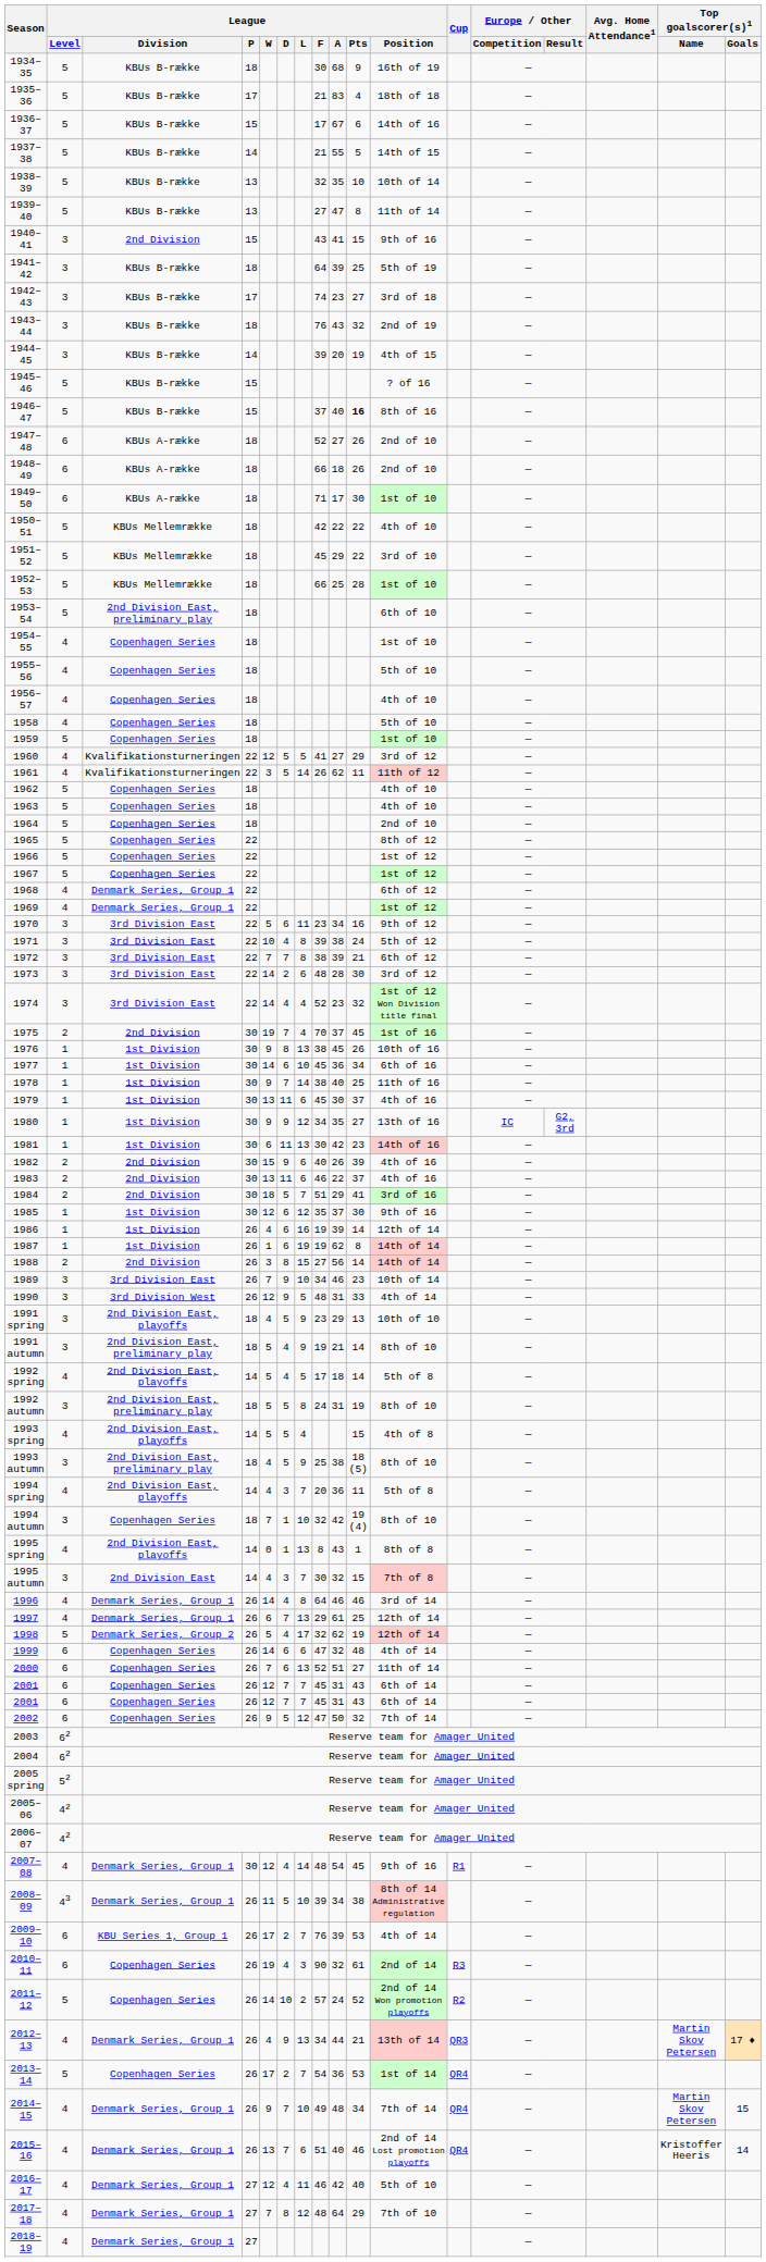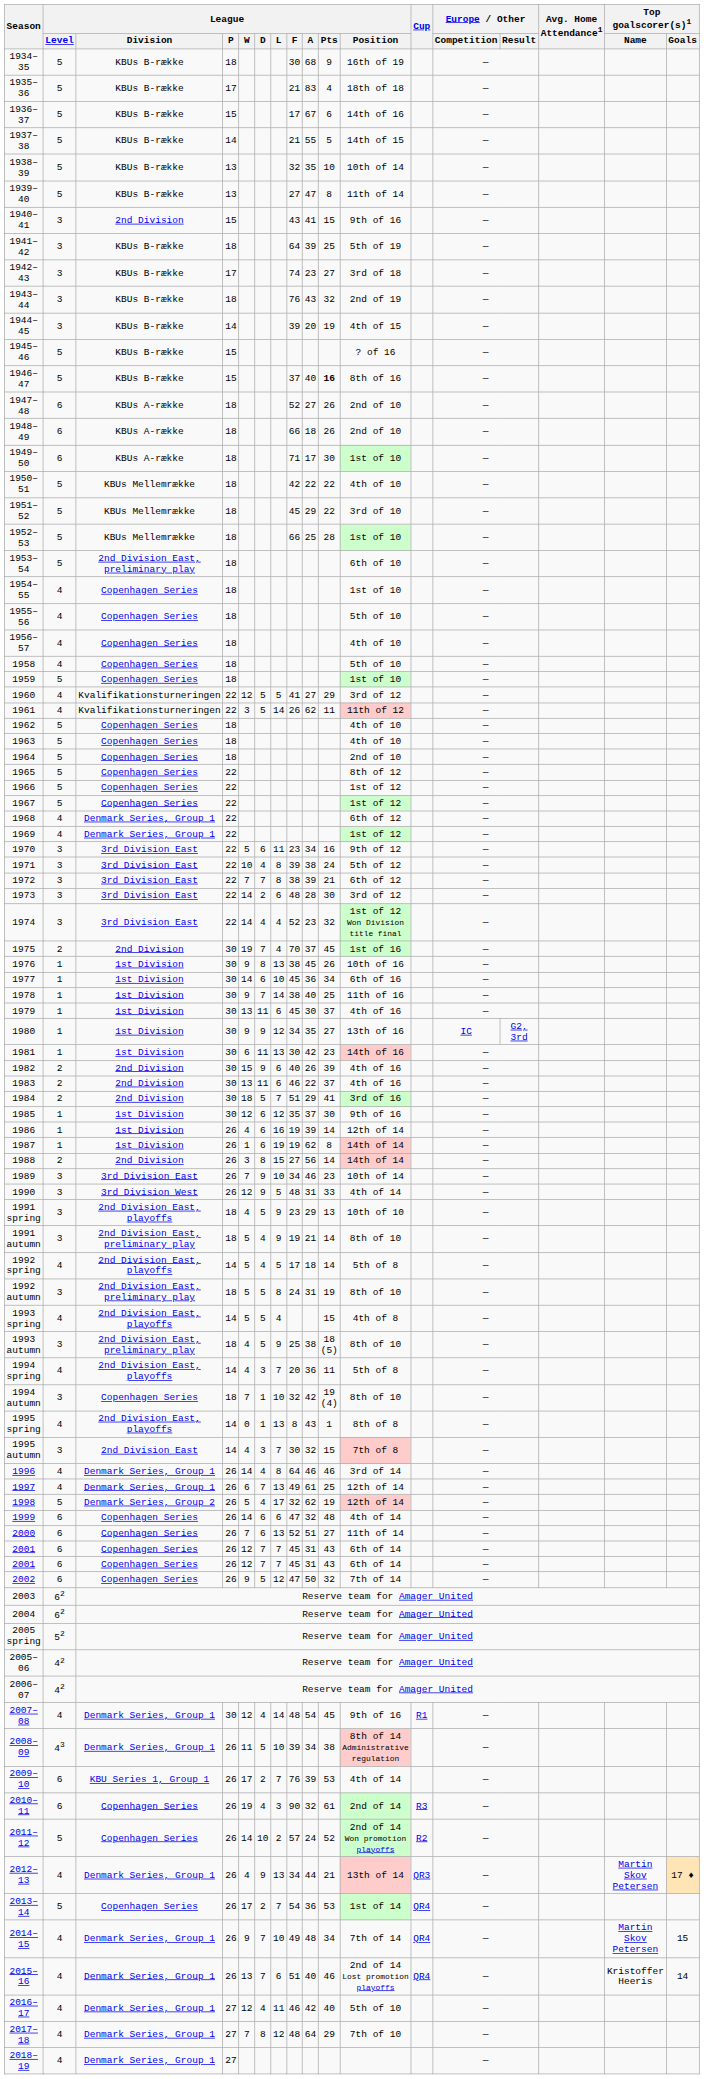1997 | League / F: 29 -> 49
